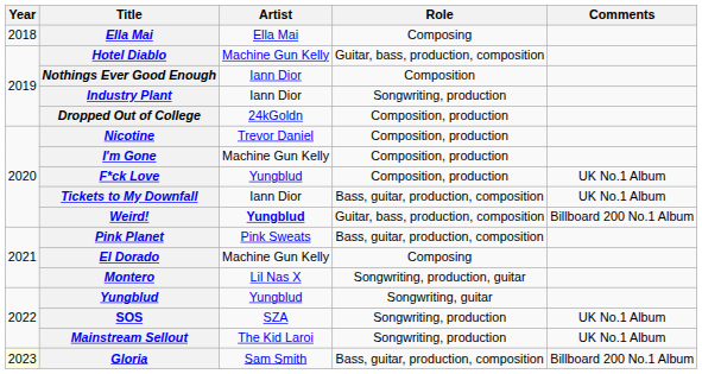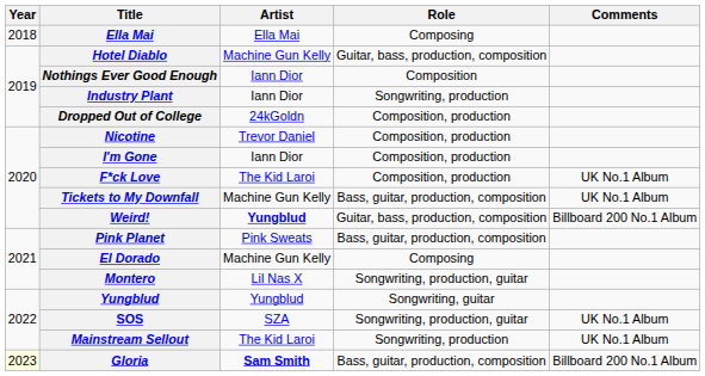I'm Gone | Artist: Machine Gun Kelly -> Iann Dior
F*ck Love | Artist: Yungblud -> The Kid Laroi
Tickets to My Downfall | Artist: Iann Dior -> Machine Gun Kelly
SOS | Role: Songwriting, production -> Songwriting, production, guitar
Gloria | Artist: normal -> bold
